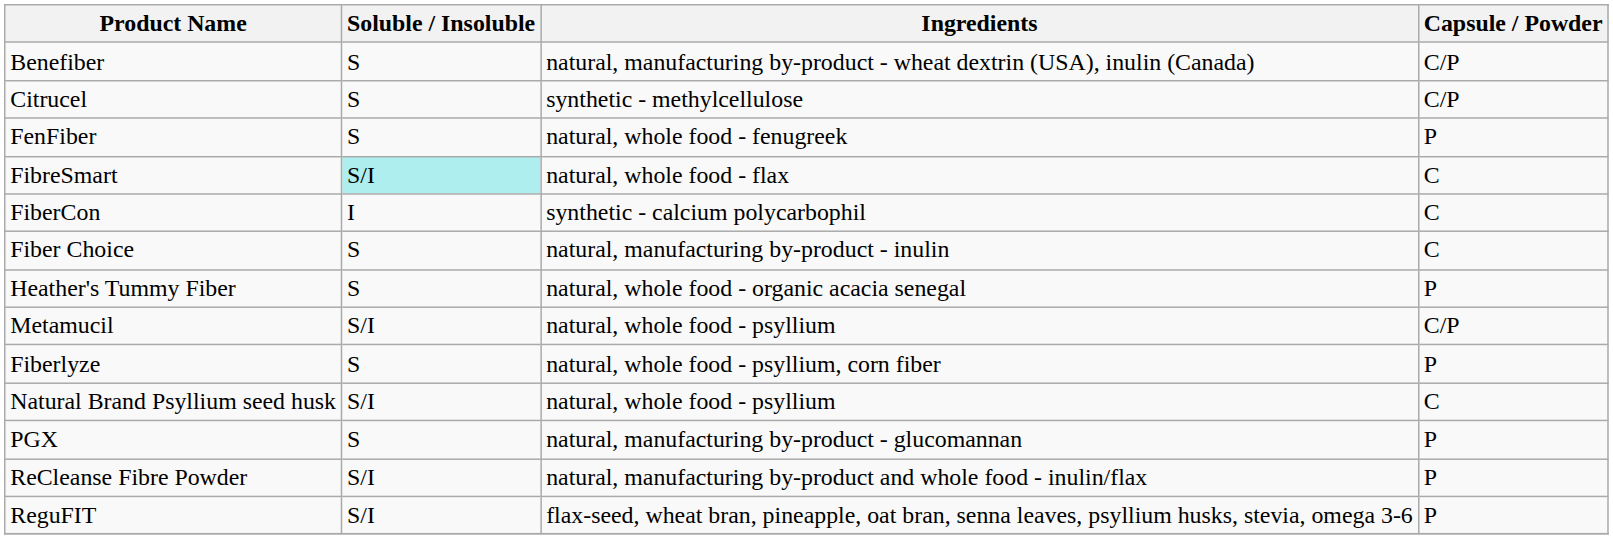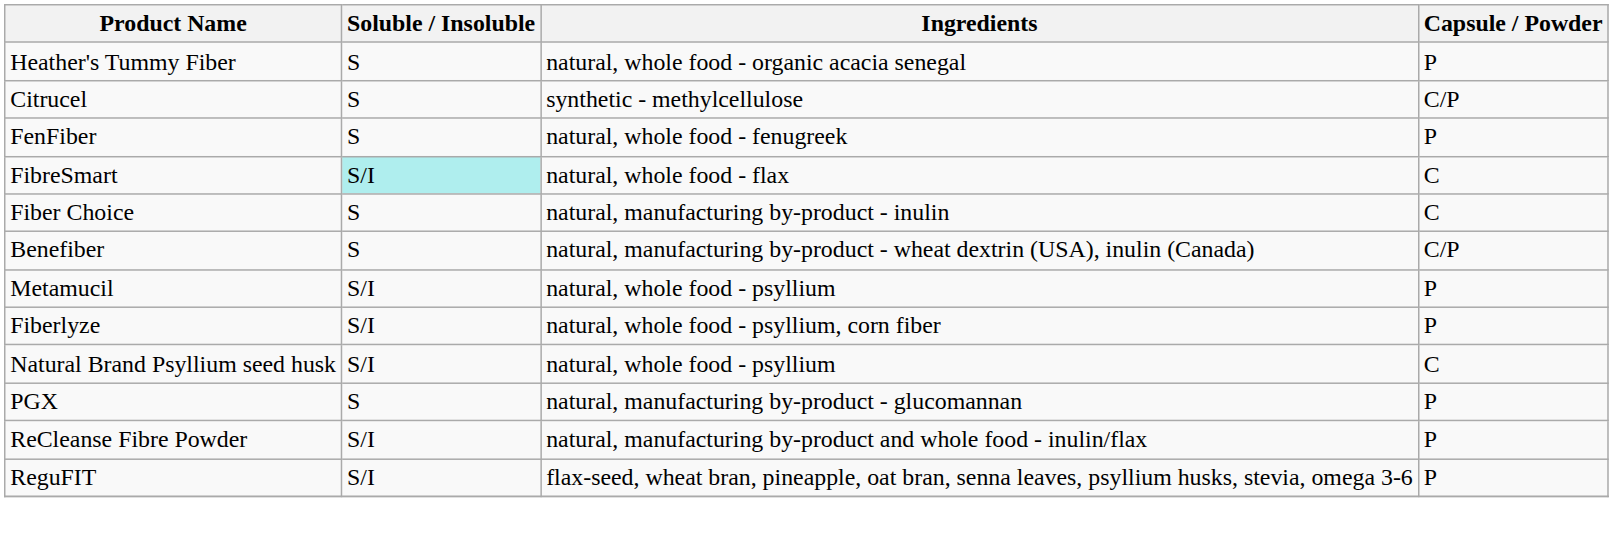rows swapped: Benefiber <-> Heather's Tummy Fiber
- row: FiberCon | I | synthetic - calcium polycarbophil | C
Metamucil | Capsule / Powder: C/P -> P
Fiberlyze | Soluble / Insoluble: S -> S/I
